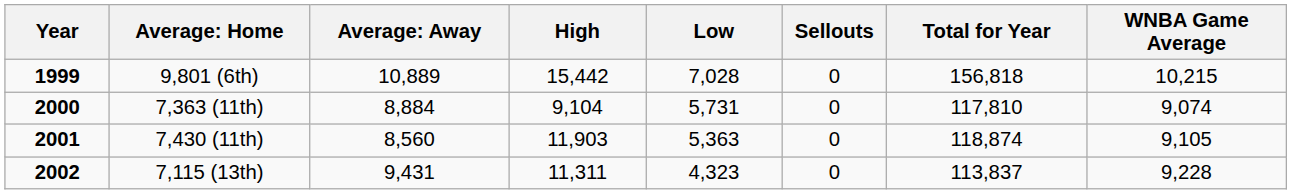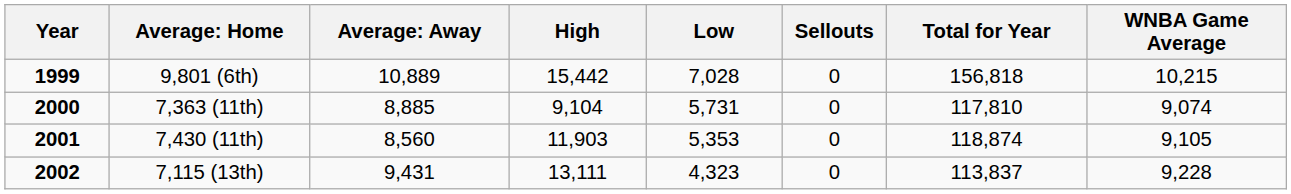7,363 (11th) | column 3: 8,884 -> 8,885
7,430 (11th) | Low: 5,363 -> 5,353
7,115 (13th) | High: 11,311 -> 13,111
